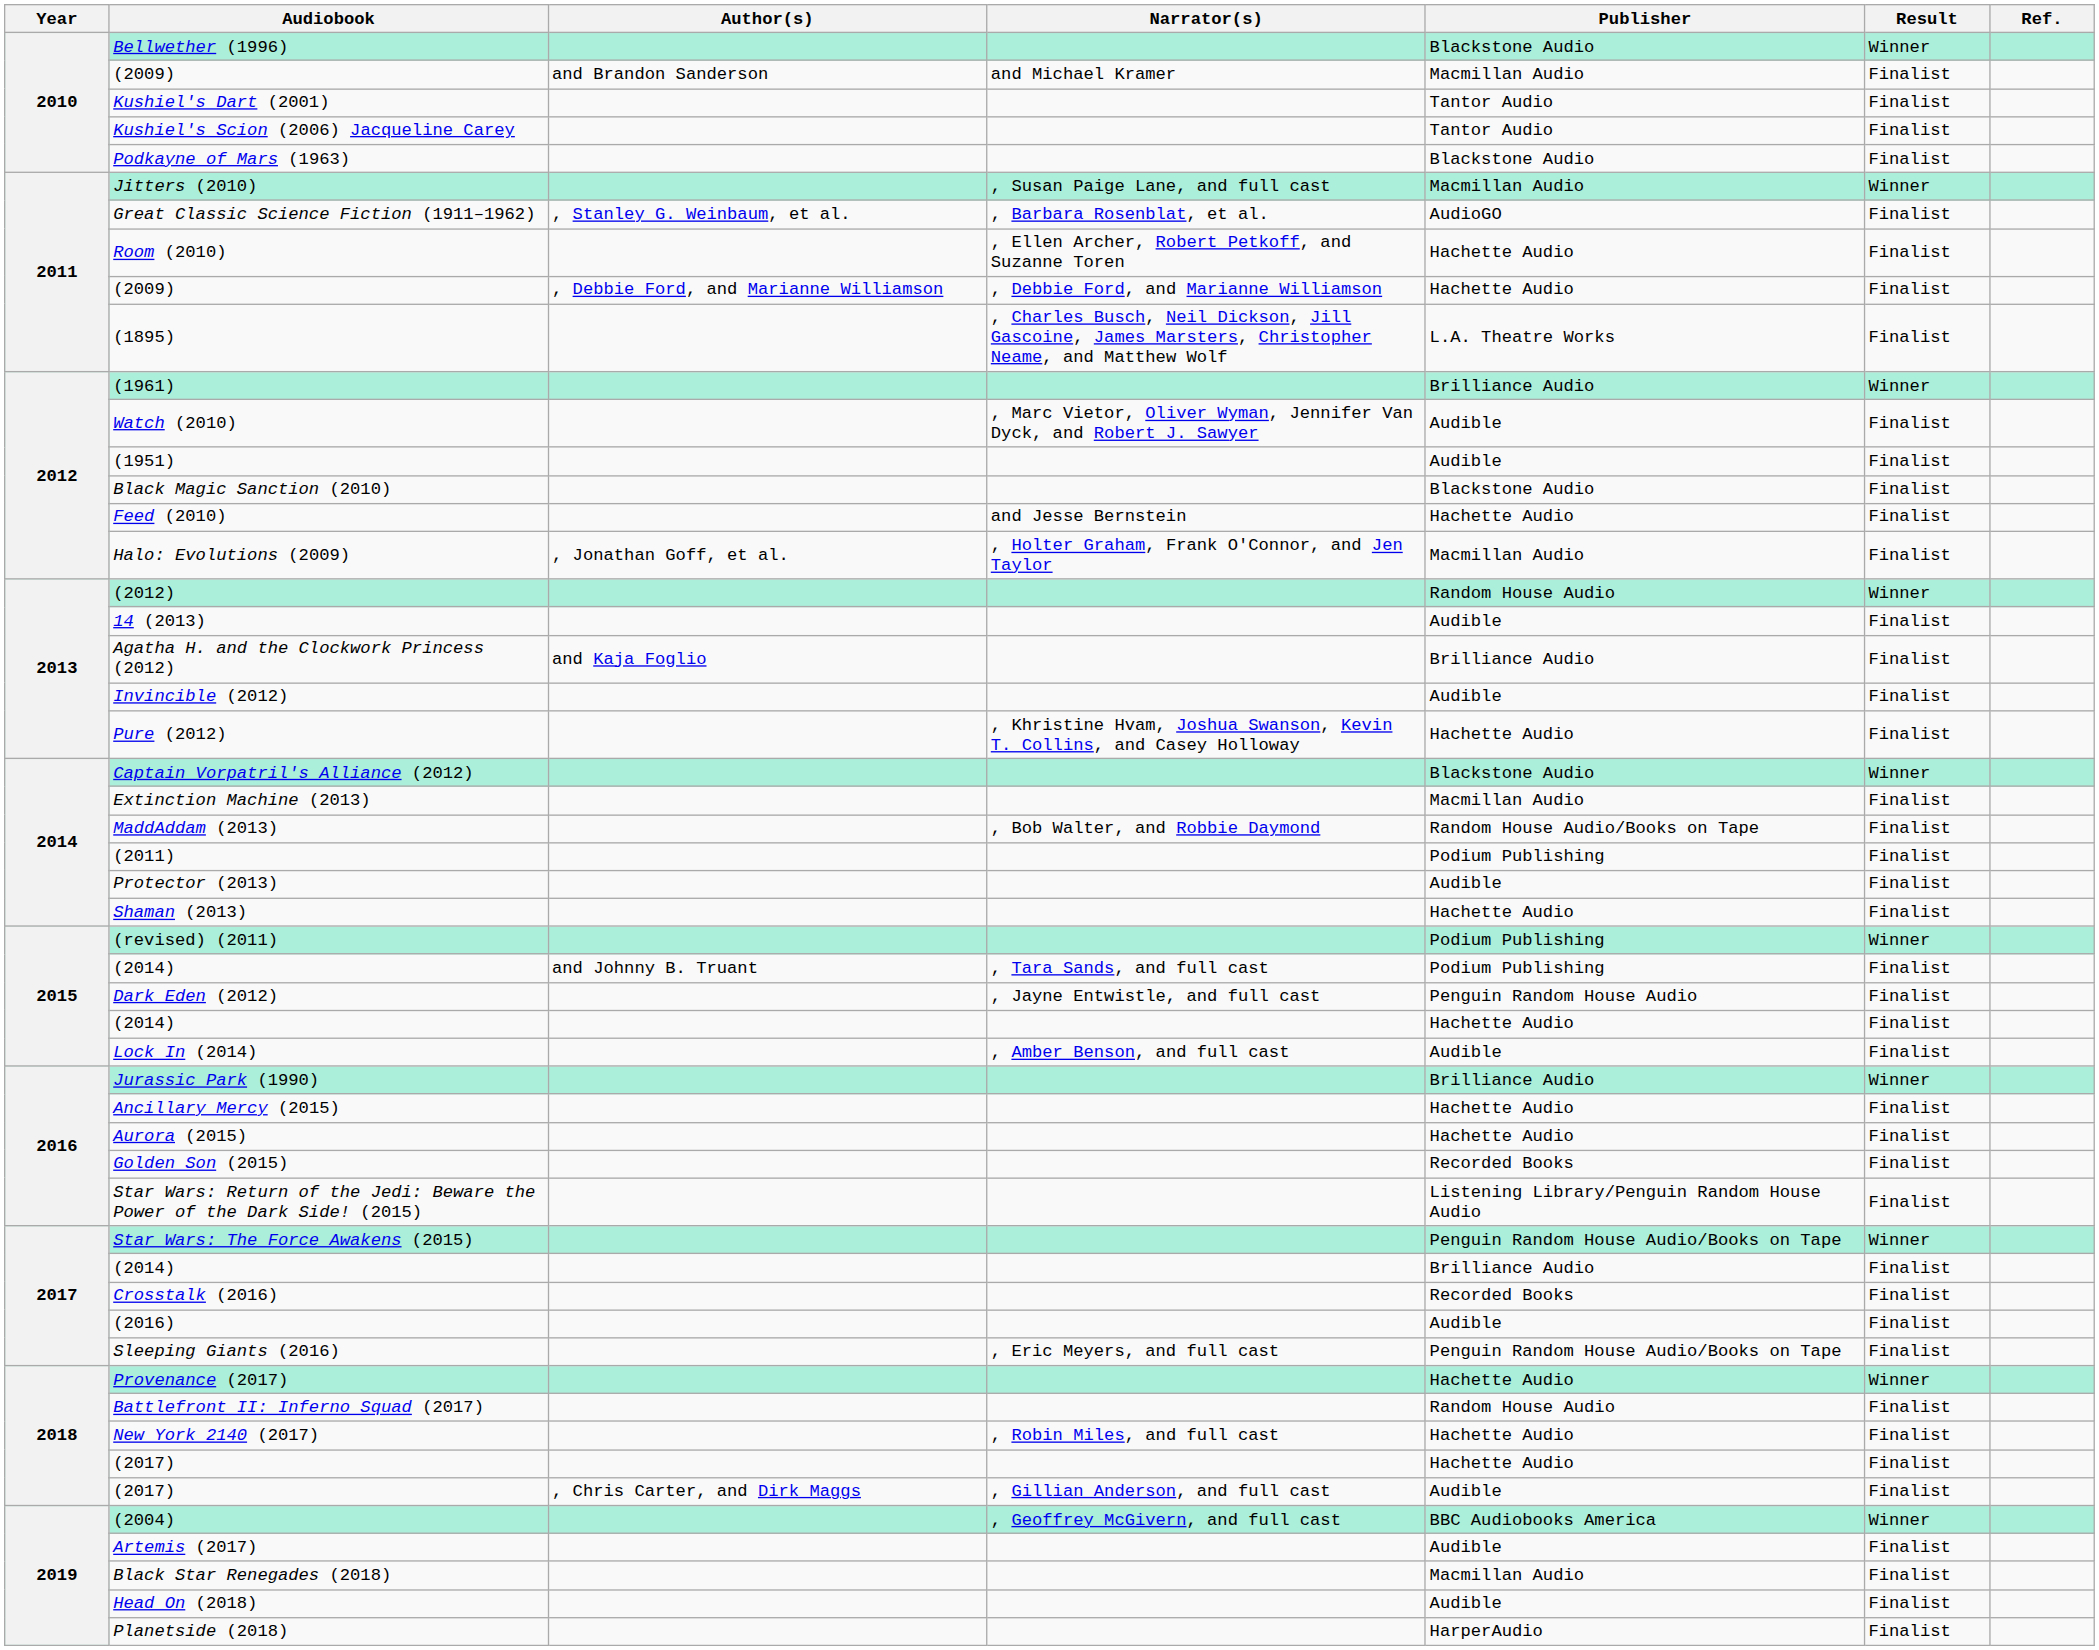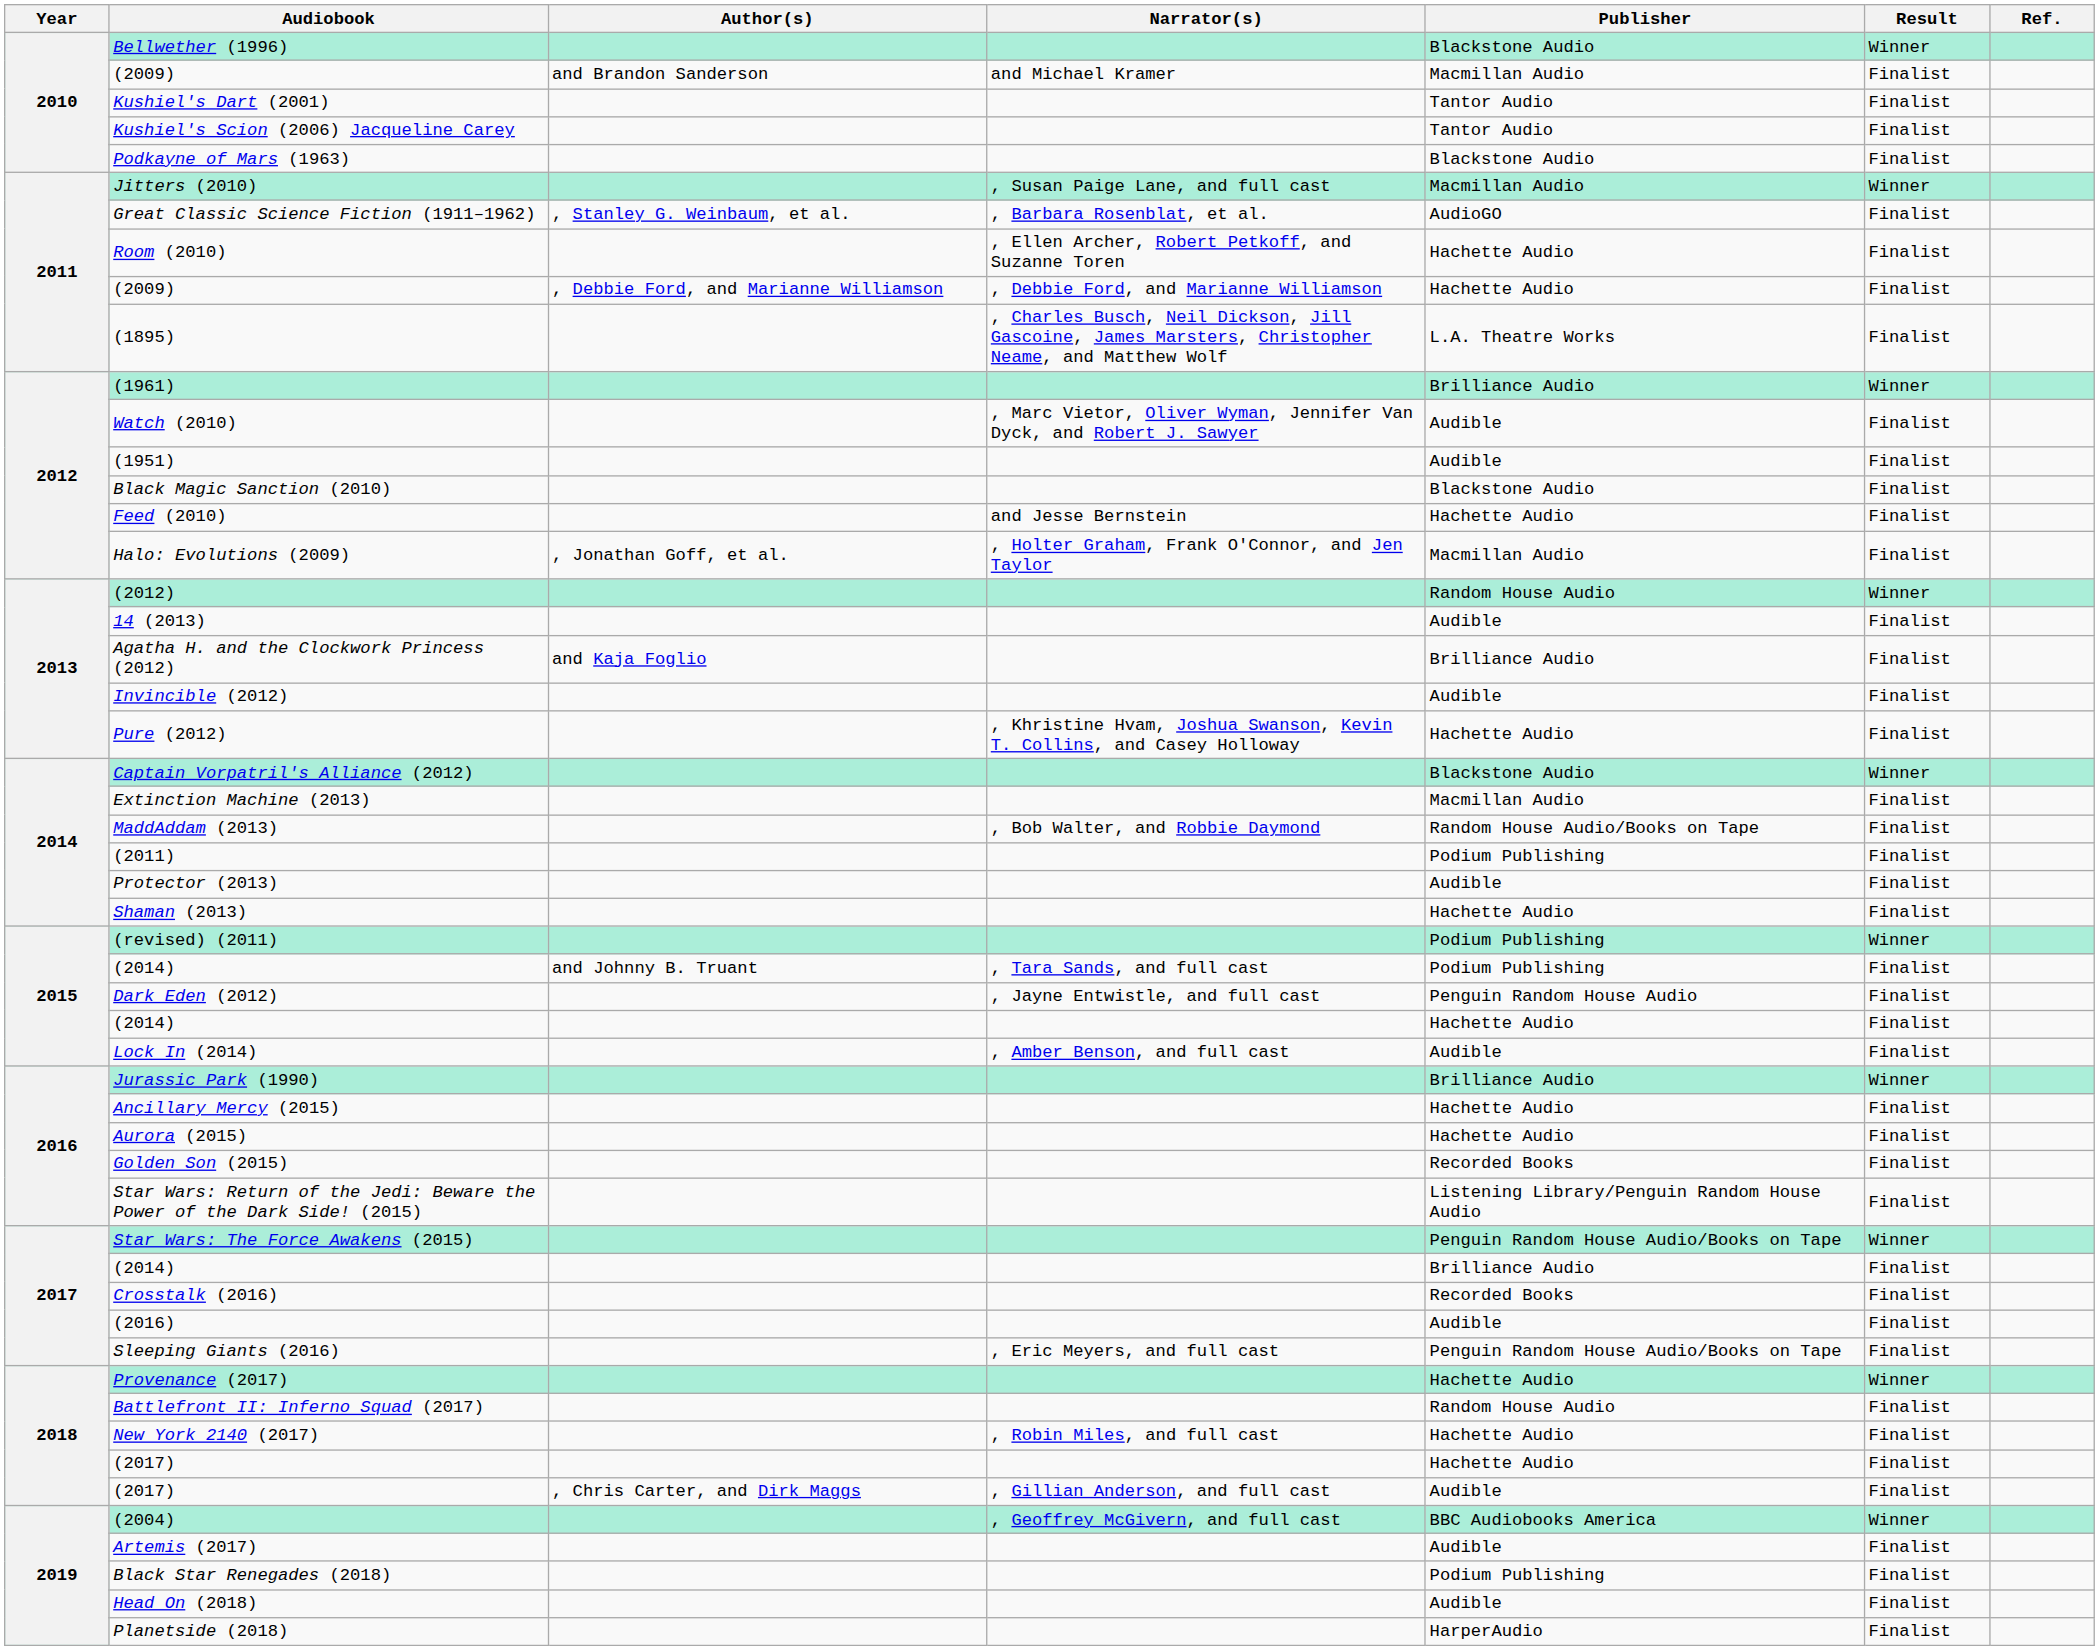Black Star Renegades (2018) | Publisher: Macmillan Audio -> Podium Publishing
